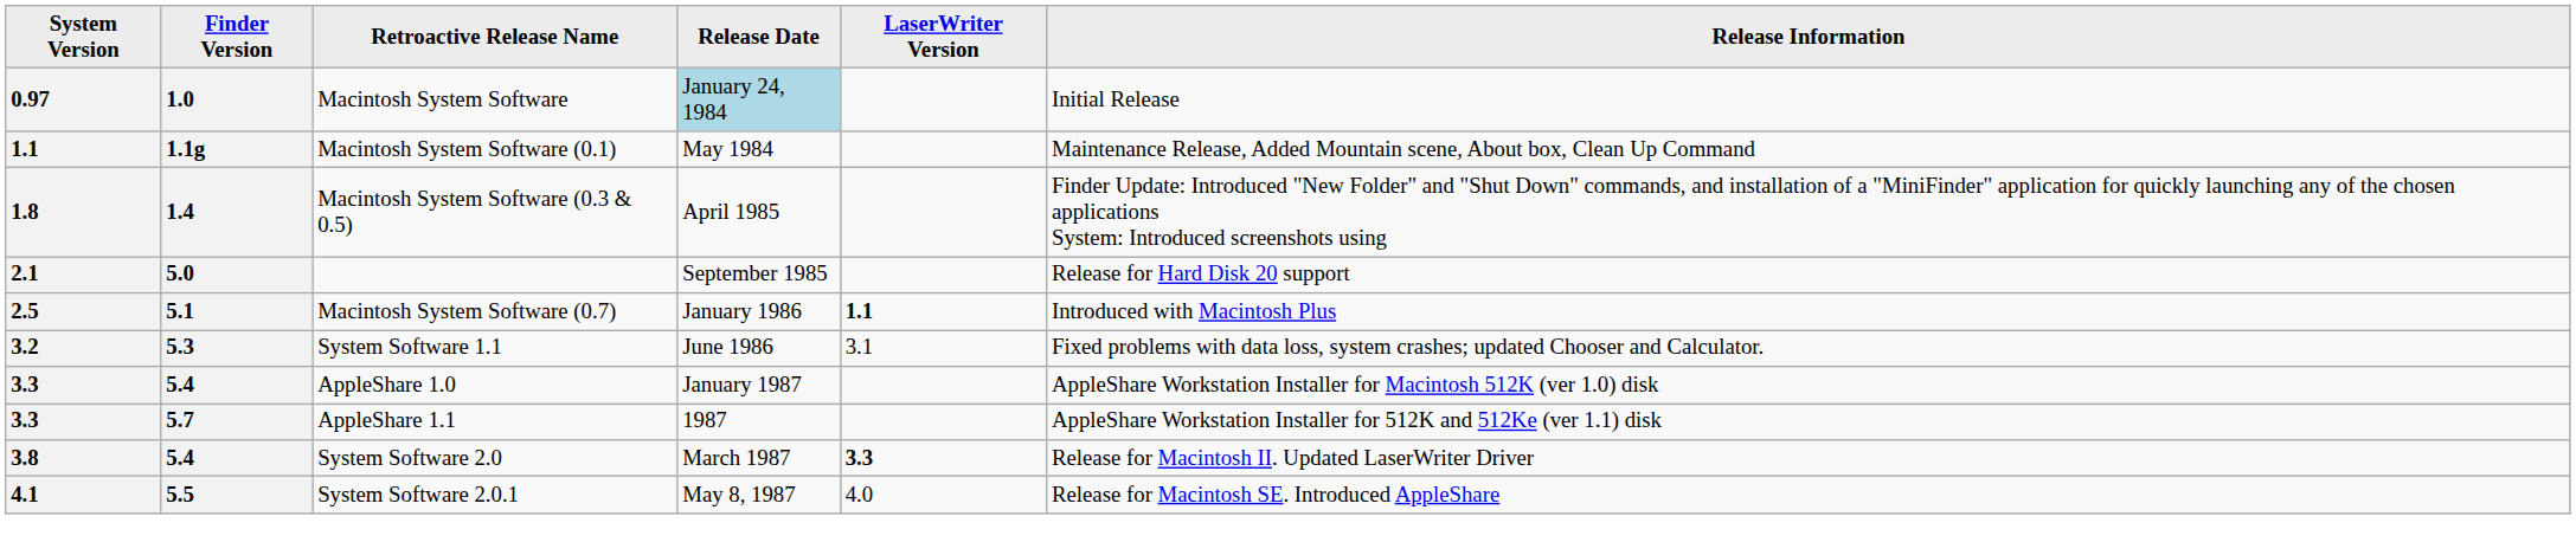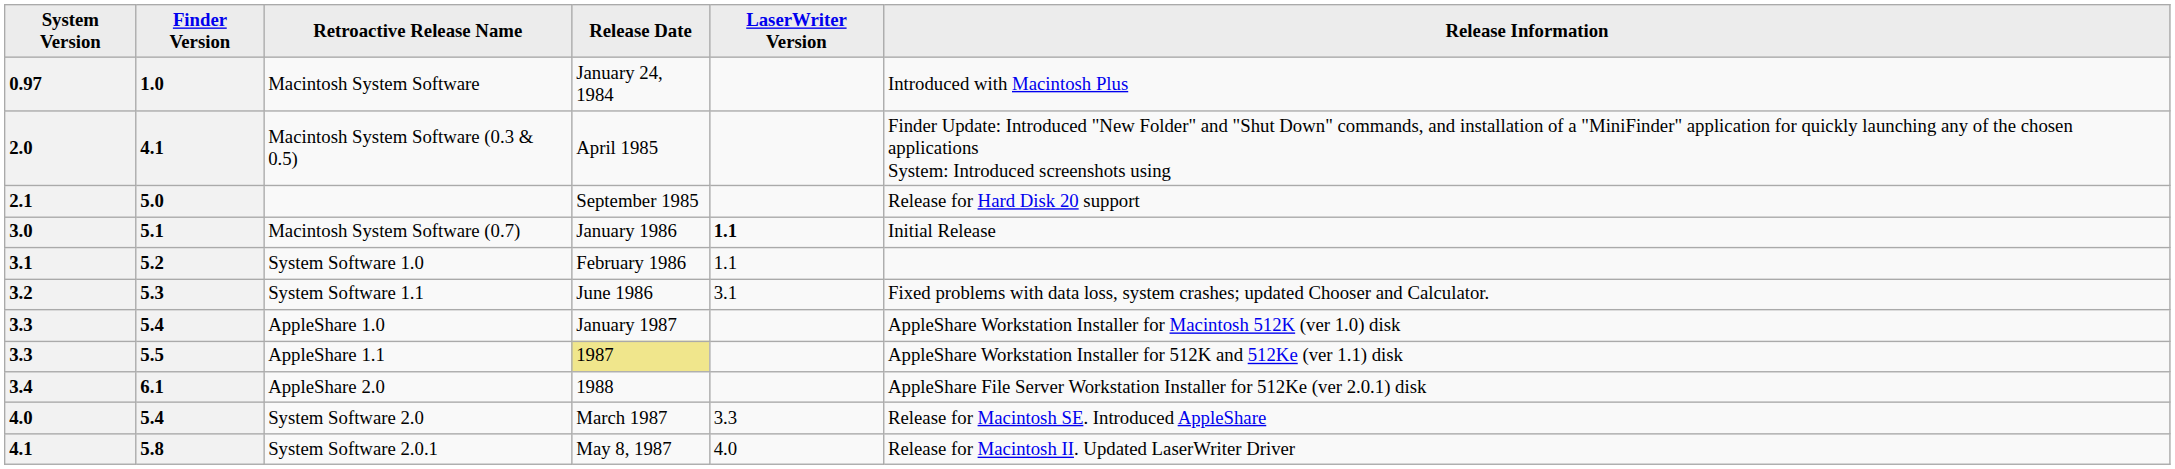Macintosh System Software | Release Date: lightblue background -> no background
Macintosh System Software | Release Information: Initial Release -> Introduced with Macintosh Plus
- row: 1.1 | 1.1g | Macintosh System Software (0.1) | May 1984 | Maintenance Release, Added Mountain scene, About box, Clean Up Command
Macintosh System Software (0.3 & 0.5) | System Version: 1.8 -> 2.0
Macintosh System Software (0.3 & 0.5) | Finder Version: 1.4 -> 4.1
Macintosh System Software (0.7) | System Version: 2.5 -> 3.0
Macintosh System Software (0.7) | Release Information: Introduced with Macintosh Plus -> Initial Release
+ row: 3.1 | 5.2 | System Software 1.0 | February 1986 | 1.1
AppleShare 1.1 | Finder Version: 5.7 -> 5.5
AppleShare 1.1 | Release Date: no background -> khaki background
+ row: 3.4 | 6.1 | AppleShare 2.0 | 1988 | AppleShare File Server Workstation Installer for 512Ke (ver 2.0.1) disk
System Software 2.0 | System Version: 3.8 -> 4.0
System Software 2.0 | LaserWriter Version: bold -> normal
System Software 2.0 | Release Information: Release for Macintosh II. Updated LaserWriter Driver -> Release for Macintosh SE. Introduced AppleShare
System Software 2.0.1 | Finder Version: 5.5 -> 5.8
System Software 2.0.1 | Release Information: Release for Macintosh SE. Introduced AppleShare -> Release for Macintosh II. Updated LaserWriter Driver
